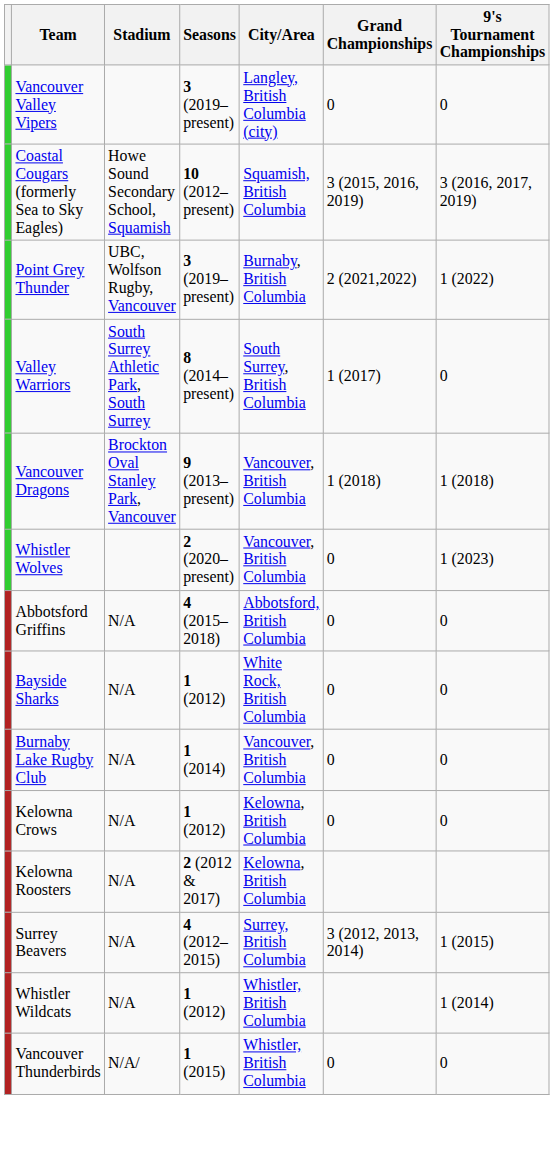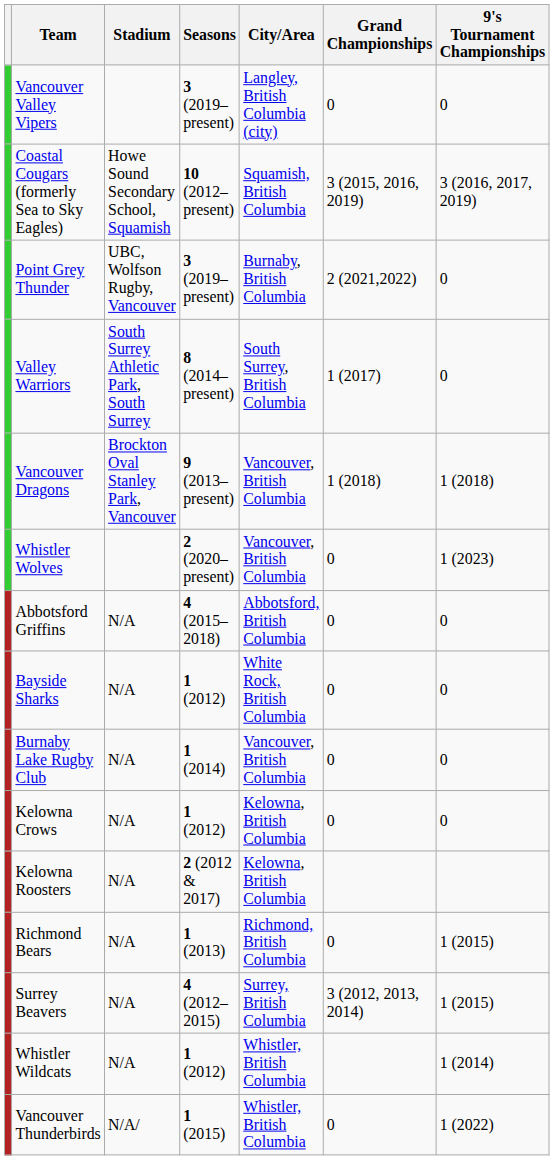Point Grey Thunder | 9's Tournament Championships: 1 (2022) -> 0
+ row: Richmond Bears | N/A | 1 (2013) | Richmond, British Columbia | 0 | 1 (2015)
Vancouver Thunderbirds | 9's Tournament Championships: 0 -> 1 (2022)
